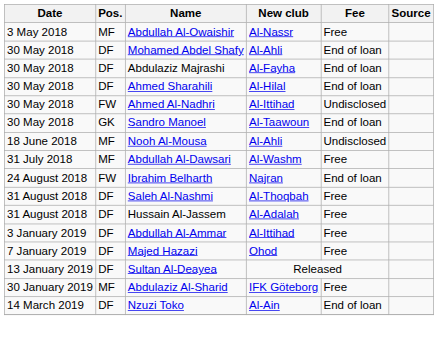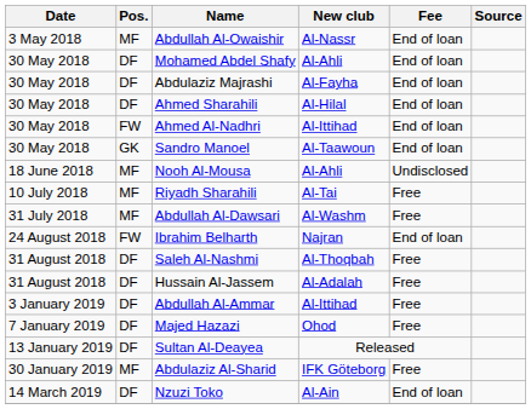Abdullah Al-Owaishir | Fee: Free -> End of loan
Ahmed Al-Nadhri | Fee: Undisclosed -> End of loan
+ row: 10 July 2018 | MF | Riyadh Sharahili | Al-Tai | Free
